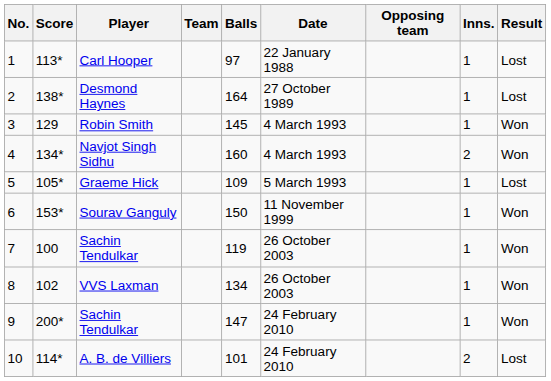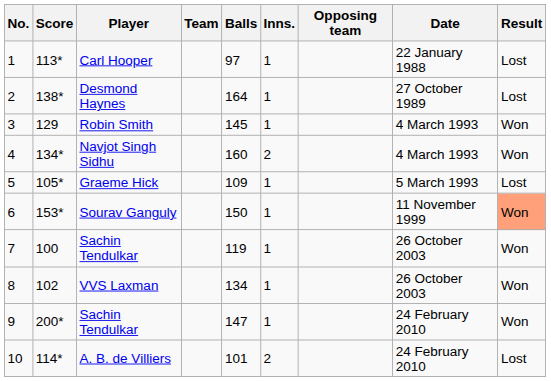columns swapped: Inns. <-> Date
Sourav Ganguly | Result: no background -> lightsalmon background
